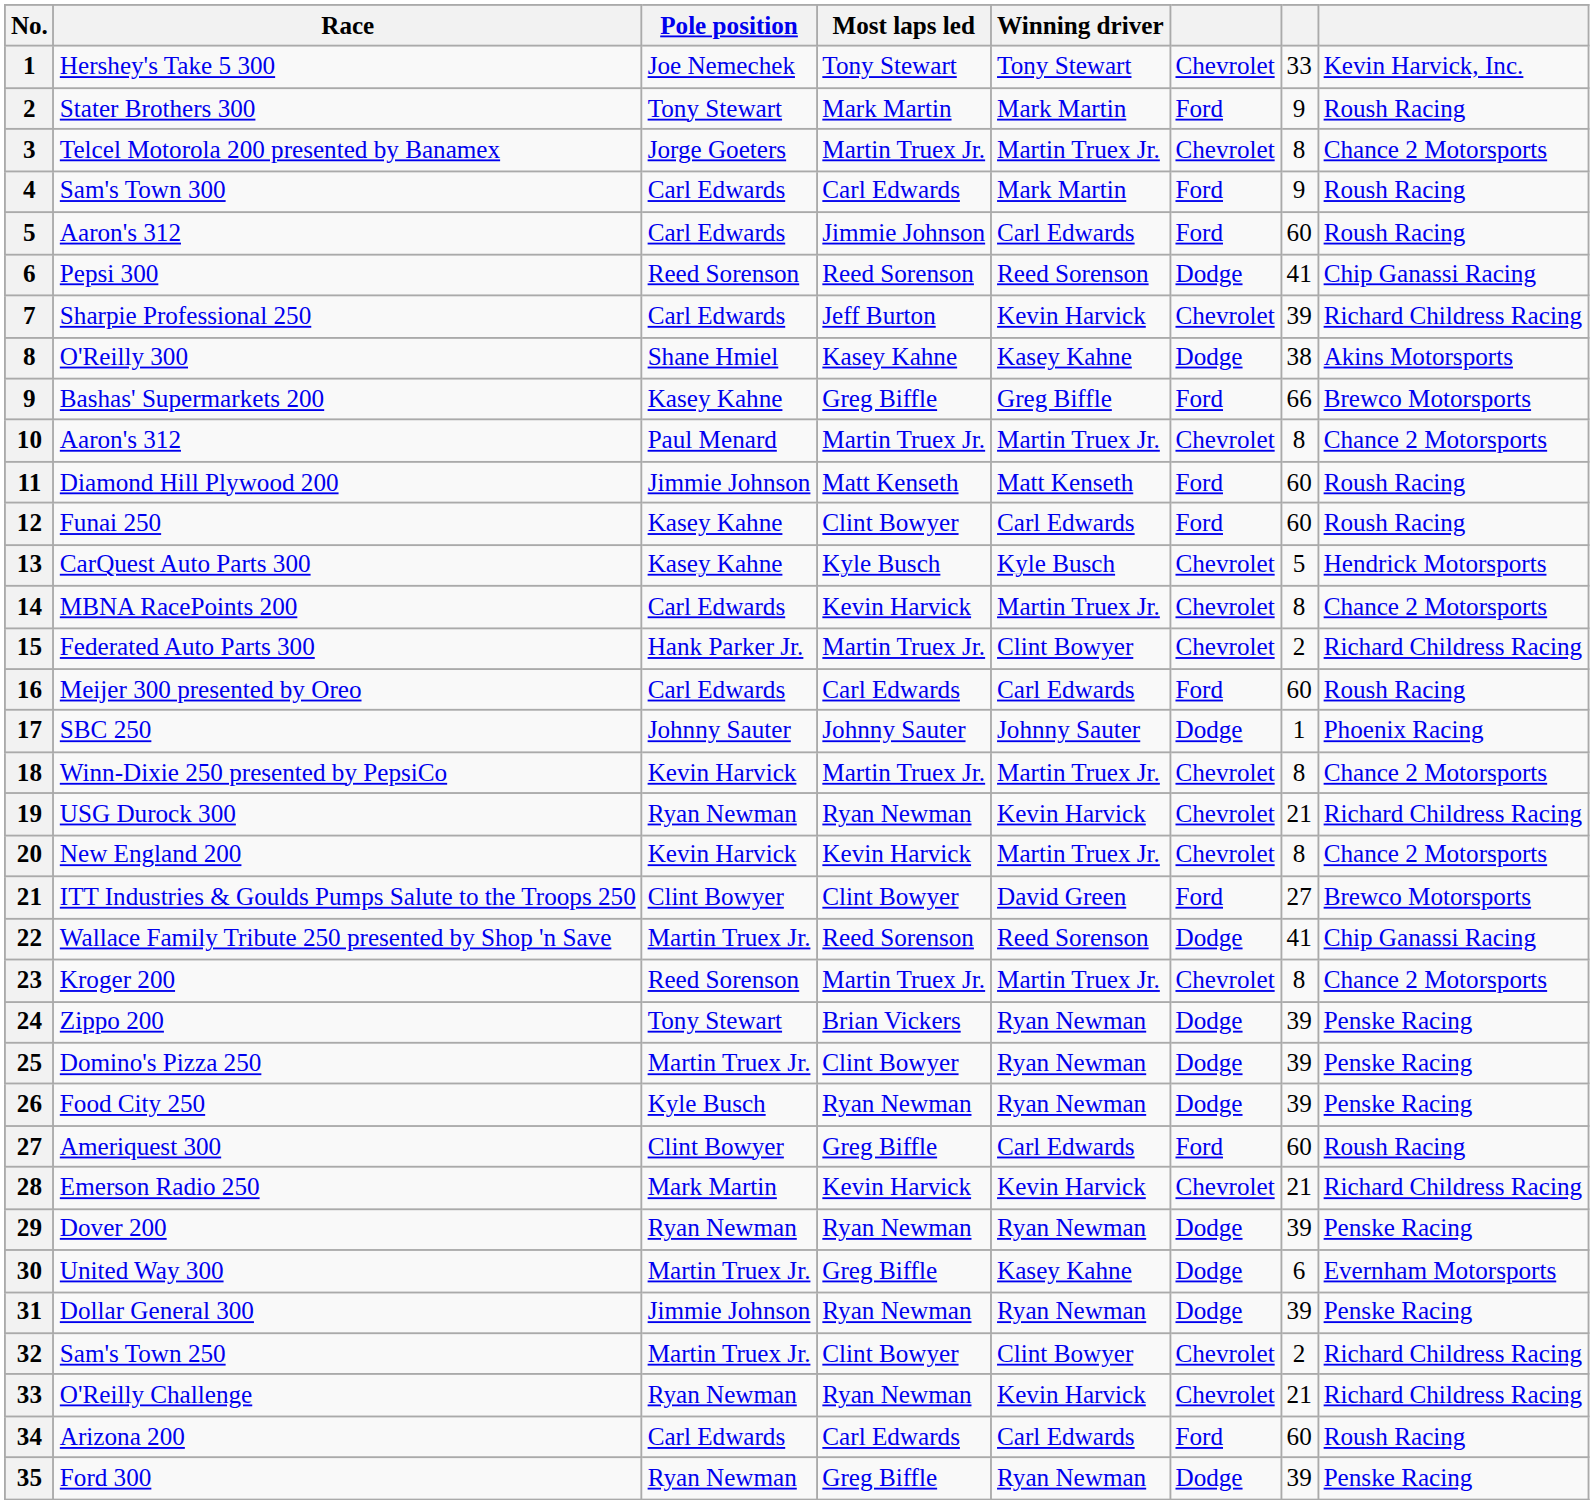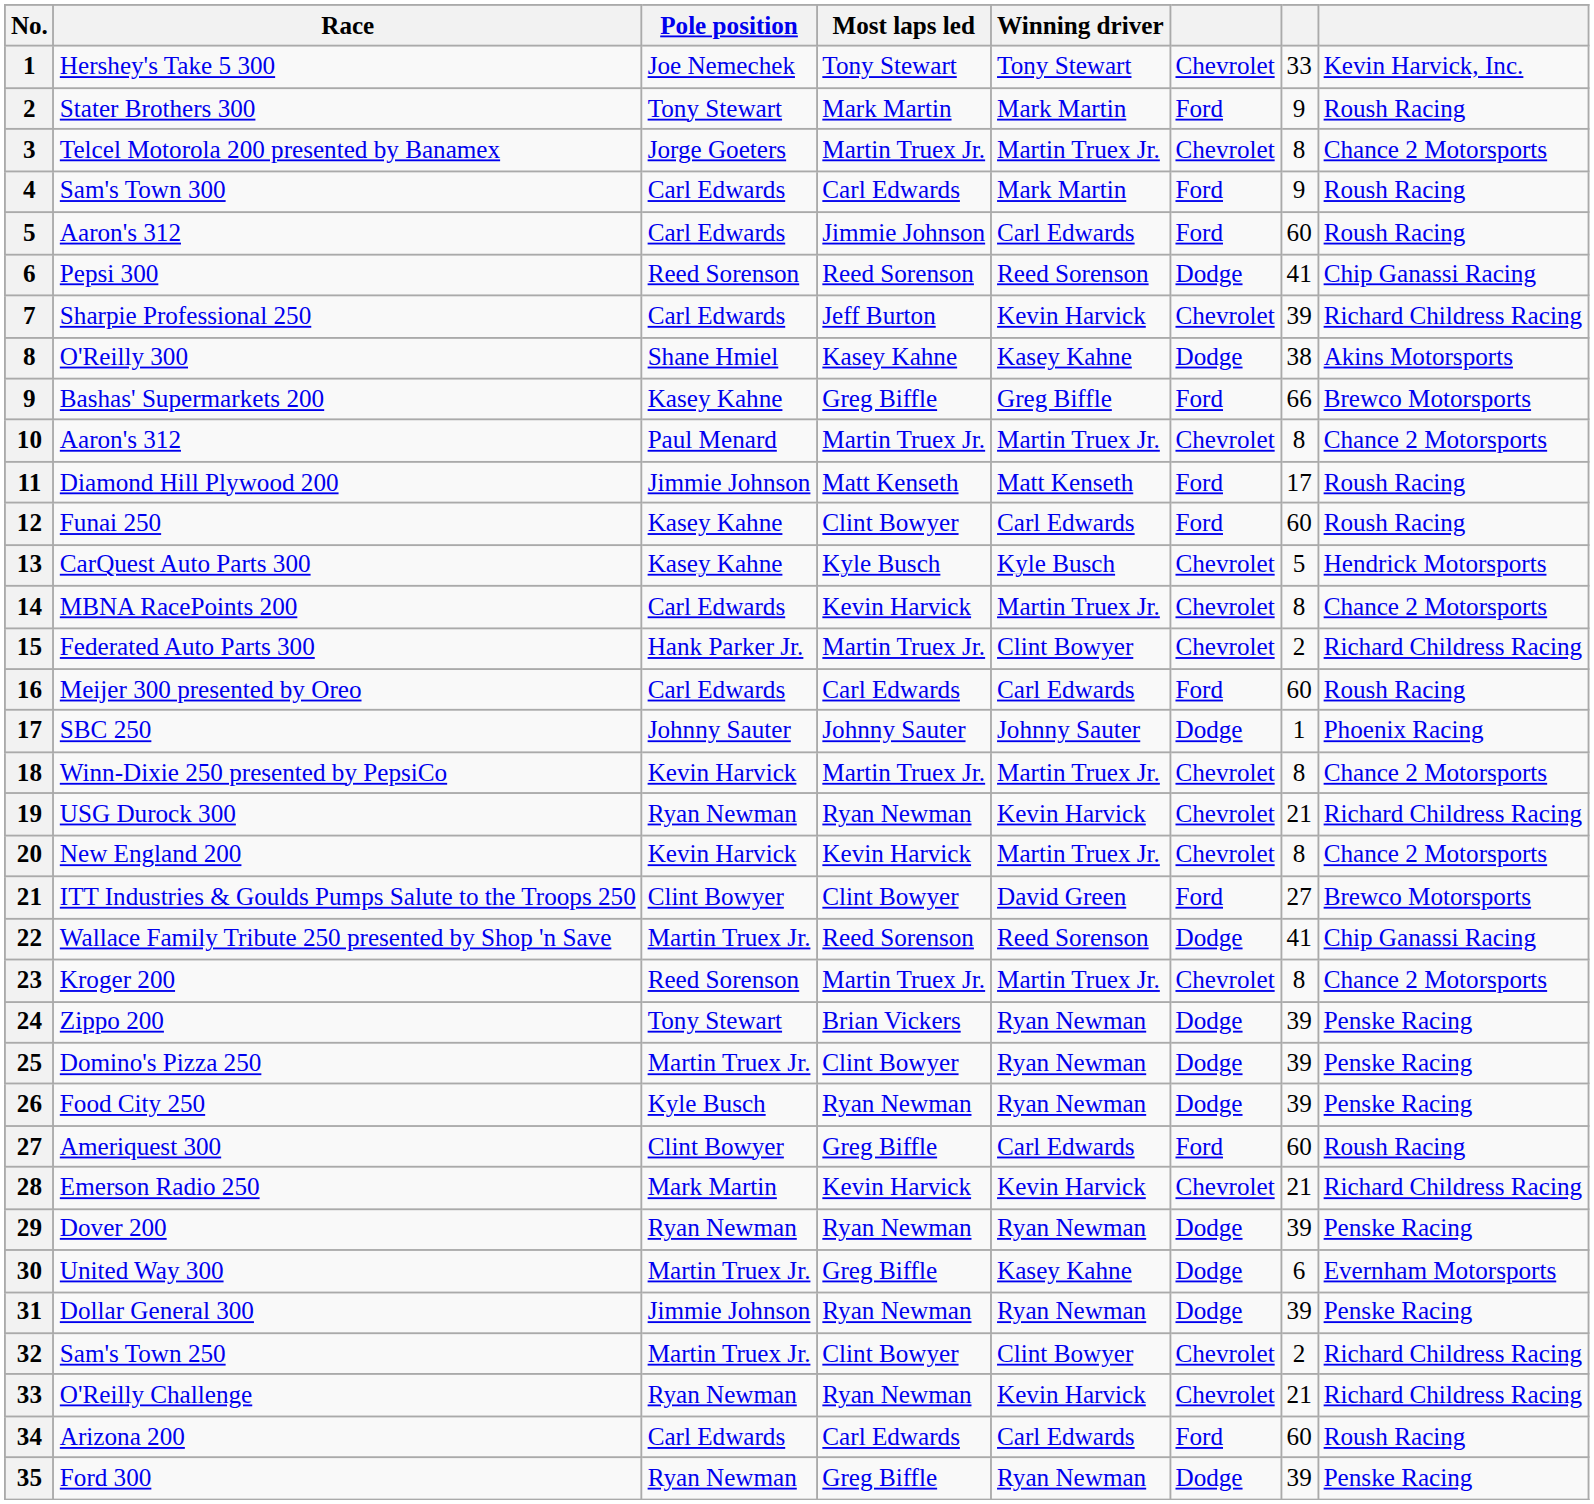Diamond Hill Plywood 200 | column 7: 60 -> 17
